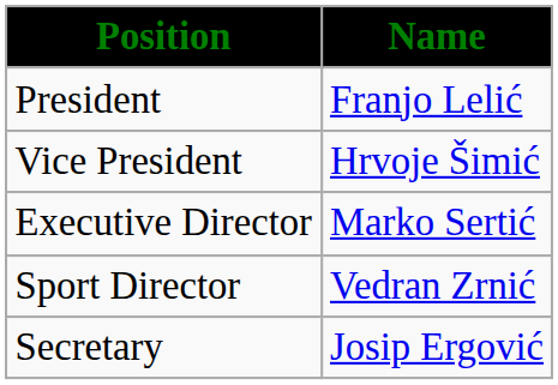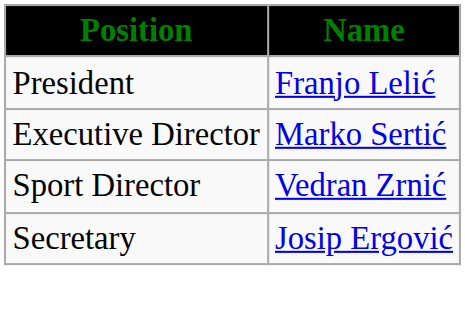- row: Vice President | Hrvoje Šimić
